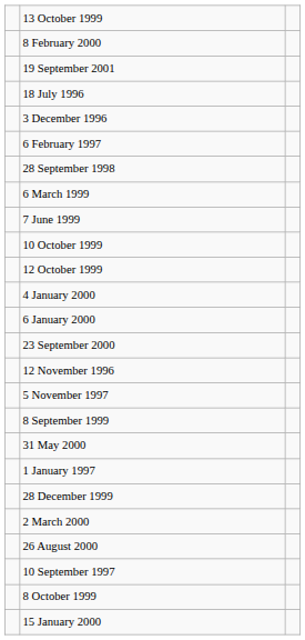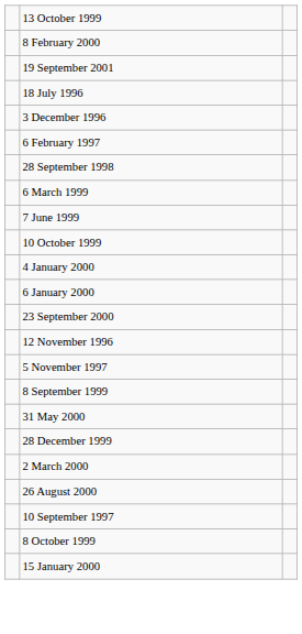- row: 12 October 1999
- row: 1 January 1997
